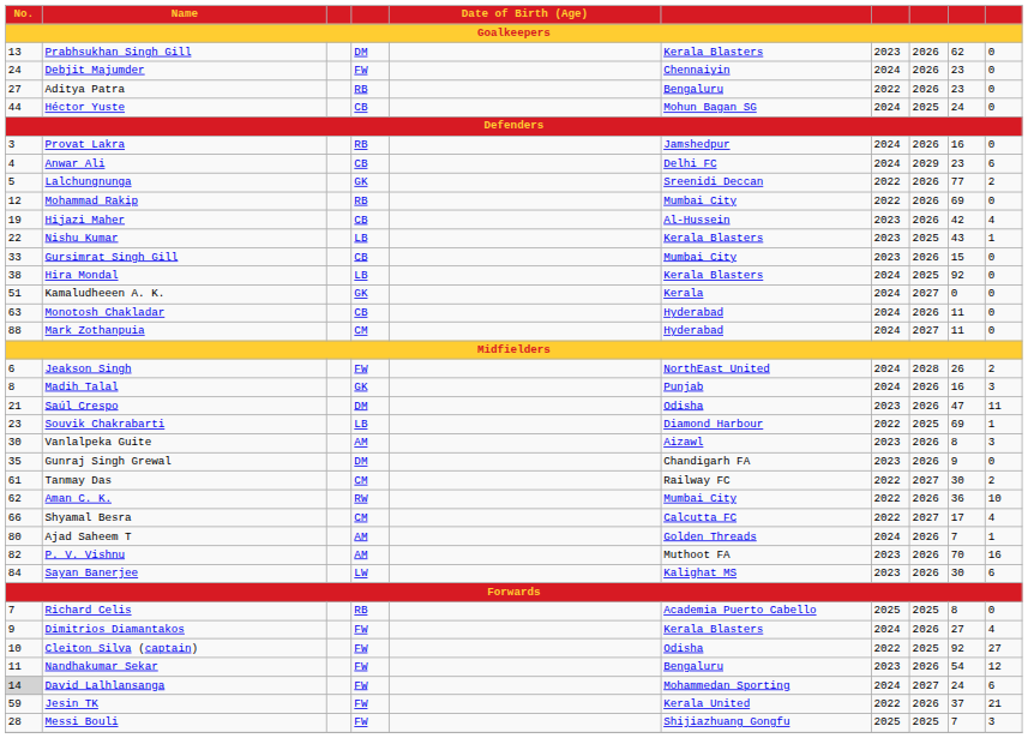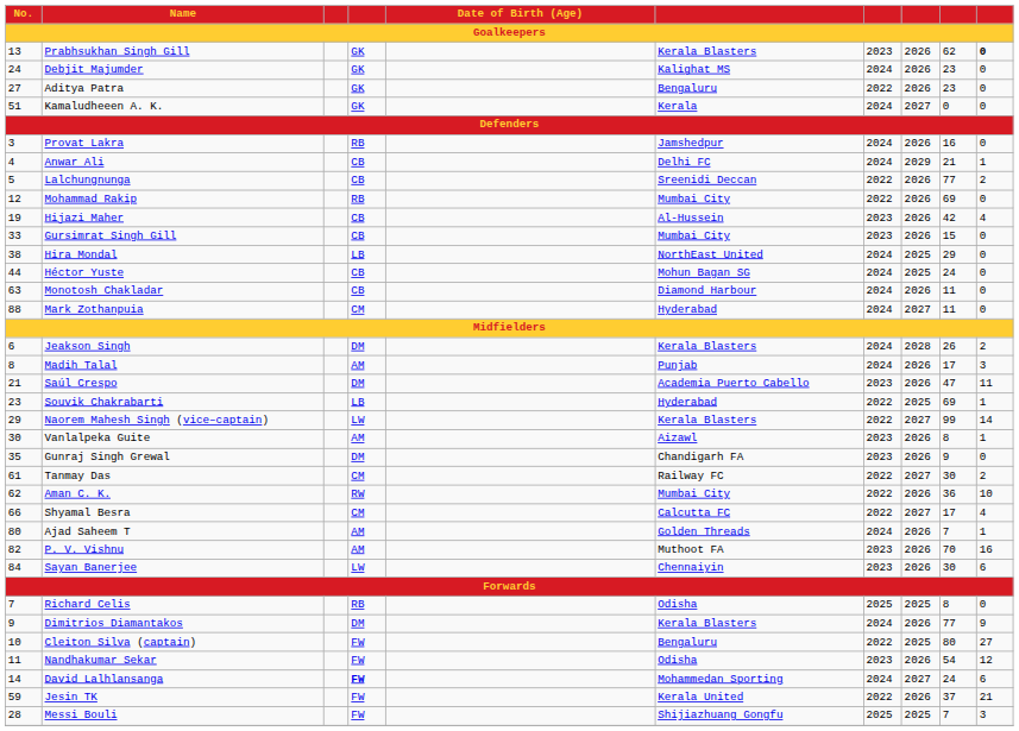Prabhsukhan Singh Gill | column 4: DM -> GK
Prabhsukhan Singh Gill | column 10: normal -> bold
Debjit Majumder | column 4: FW -> GK
Debjit Majumder | column 6: Chennaiyin -> Kalighat MS
Aditya Patra | column 4: RB -> GK
rows swapped: Kamaludheeen A. K. <-> Héctor Yuste
Anwar Ali | column 9: 23 -> 21
Anwar Ali | column 10: 6 -> 1
Lalchungnunga | column 4: GK -> CB
- row: 22 | Nishu Kumar | LB | Kerala Blasters | 2023 | 2025 | 43 | 1
Hira Mondal | column 6: Kerala Blasters -> NorthEast United
Hira Mondal | column 9: 92 -> 29
Monotosh Chakladar | column 6: Hyderabad -> Diamond Harbour
Jeakson Singh | column 4: FW -> DM
Jeakson Singh | column 6: NorthEast United -> Kerala Blasters
Madih Talal | column 4: GK -> AM
Madih Talal | column 9: 16 -> 17
Saúl Crespo | column 6: Odisha -> Academia Puerto Cabello
Souvik Chakrabarti | column 6: Diamond Harbour -> Hyderabad
+ row: 29 | Naorem Mahesh Singh (vice–captain) | LW | Kerala Blasters | 2022 | 2027 | 99 | 14
Vanlalpeka Guite | column 10: 3 -> 1
Sayan Banerjee | column 6: Kalighat MS -> Chennaiyin
Richard Celis | column 6: Academia Puerto Cabello -> Odisha
Dimitrios Diamantakos | column 4: FW -> DM
Dimitrios Diamantakos | column 9: 27 -> 77
Dimitrios Diamantakos | column 10: 4 -> 9
Cleiton Silva (captain) | column 6: Odisha -> Bengaluru
Cleiton Silva (captain) | column 9: 92 -> 80
Nandhakumar Sekar | column 6: Bengaluru -> Odisha
David Lalhlansanga | No.: lightgrey background -> no background
David Lalhlansanga | column 4: normal -> bold
